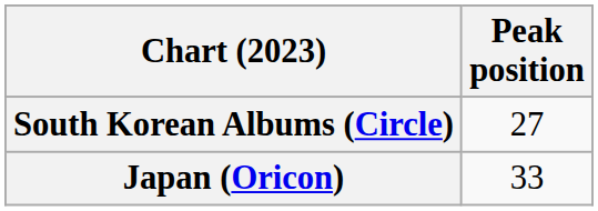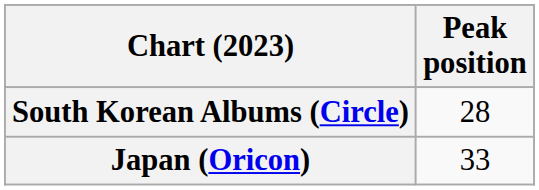South Korean Albums (Circle) | Peak position: 27 -> 28
